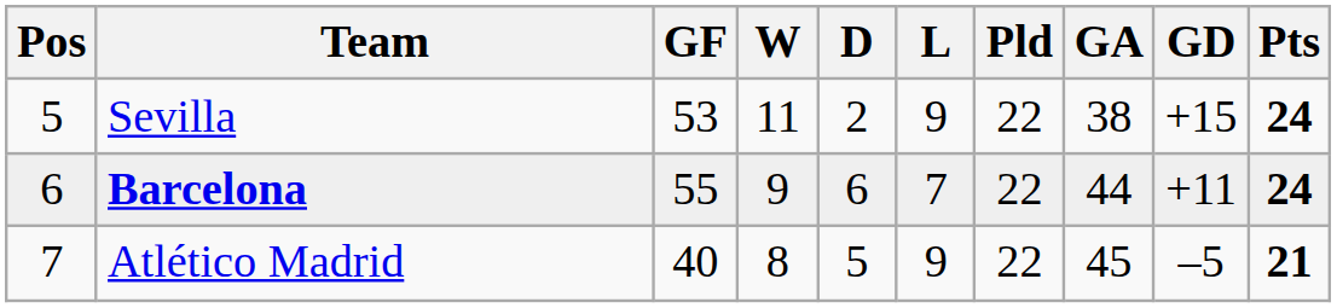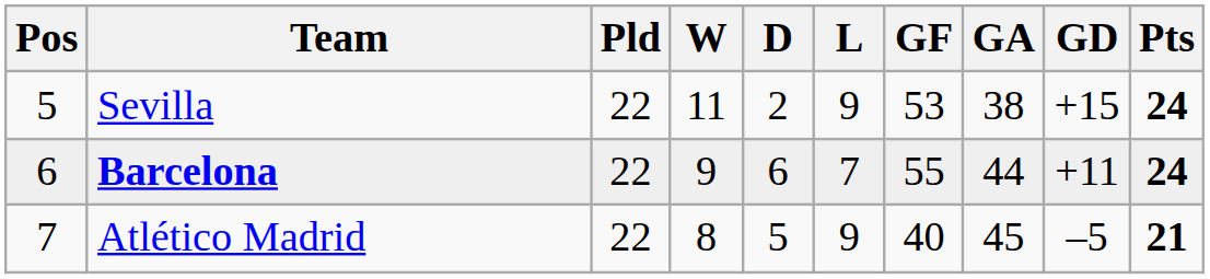columns swapped: Pld <-> GF
